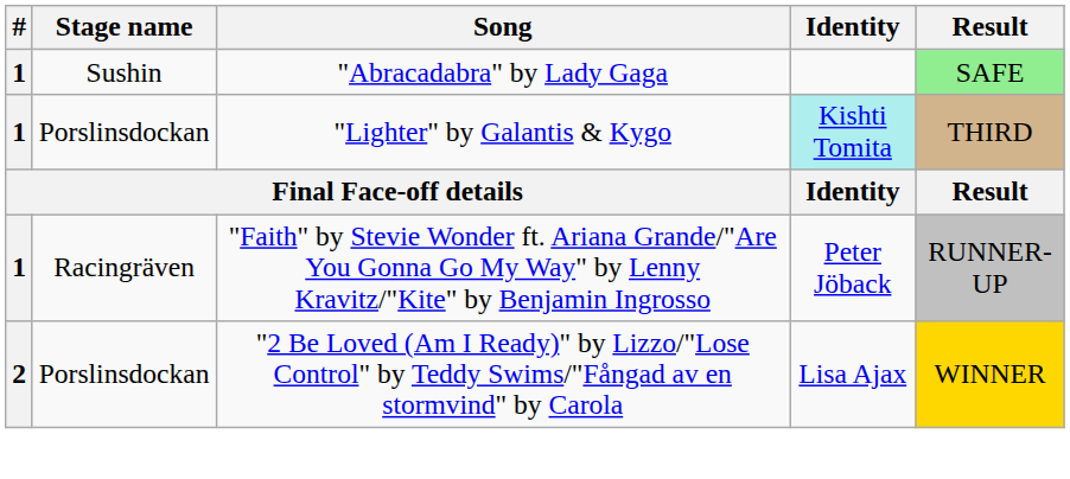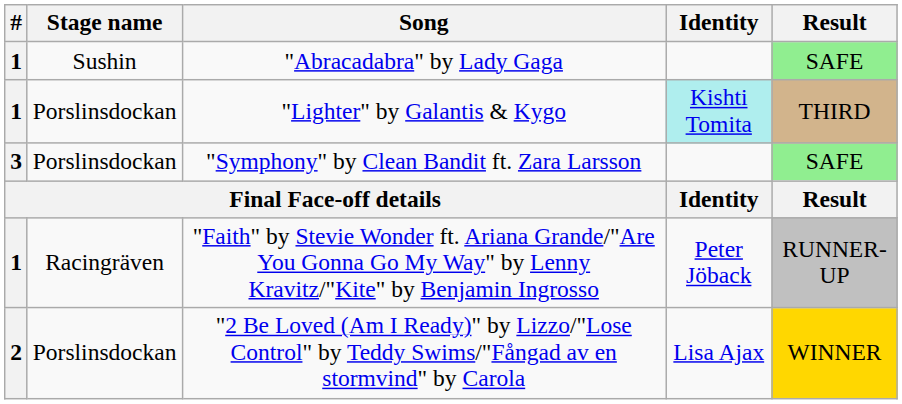+ row: 3 | Porslinsdockan | "Symphony" by Clean Bandit ft. Zara Larsson | SAFE
